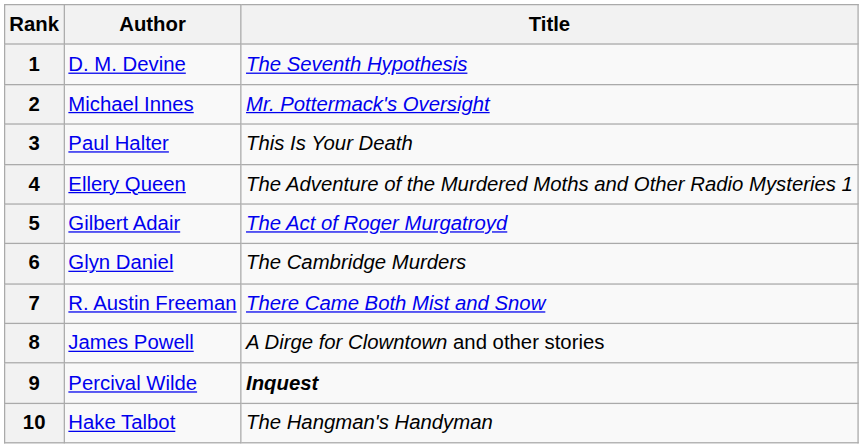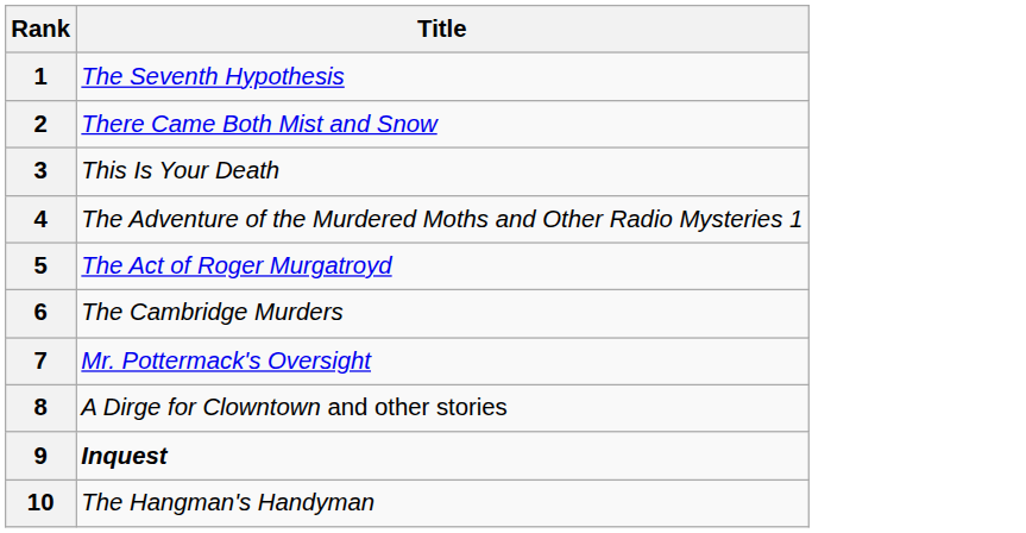- column: Author | D. M. Devine | Michael Innes | Paul Halter | Ellery Queen | Gilbert Adair | Glyn Daniel | R. Austin Freeman | James Powell | Percival Wilde | Hake Talbot
2 | Title: Mr. Pottermack's Oversight -> There Came Both Mist and Snow
7 | Title: There Came Both Mist and Snow -> Mr. Pottermack's Oversight
